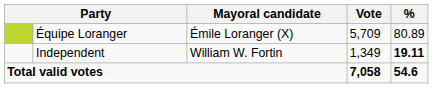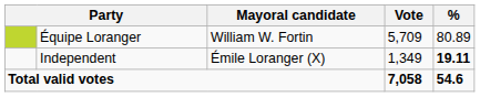Équipe Loranger | Mayoral candidate: Émile Loranger (X) -> William W. Fortin
Independent | Mayoral candidate: William W. Fortin -> Émile Loranger (X)
